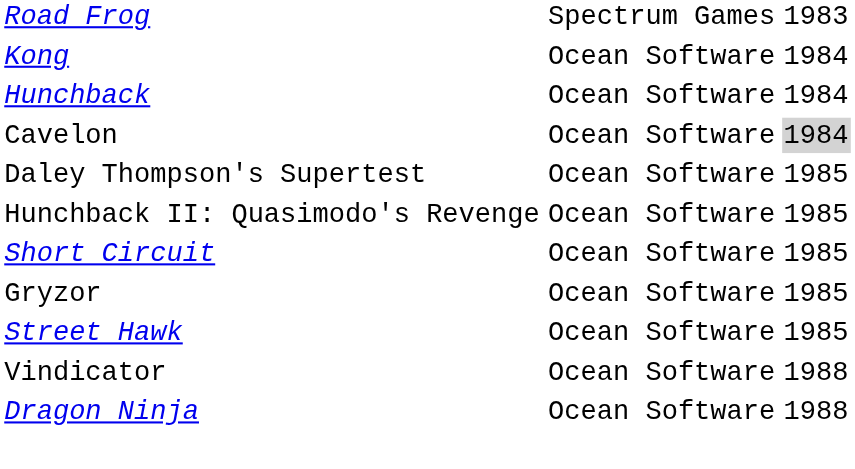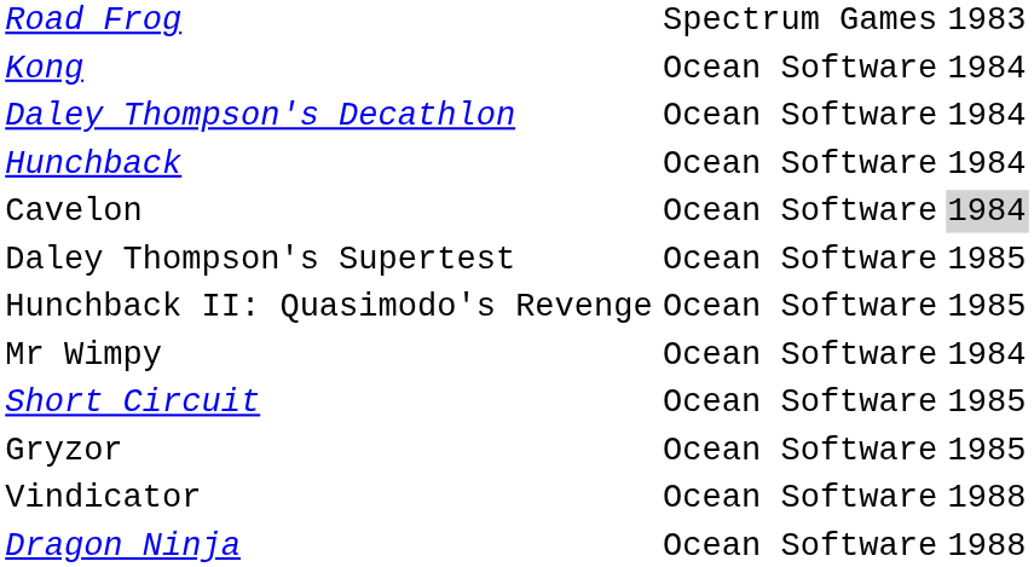+ row: Daley Thompson's Decathlon | Ocean Software | 1984
+ row: Mr Wimpy | Ocean Software | 1984
- row: Street Hawk | Ocean Software | 1985
